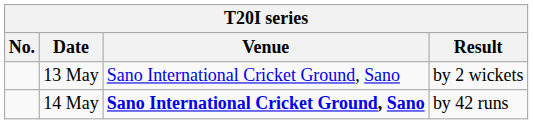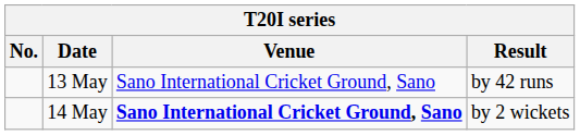13 May | Result: by 2 wickets -> by 42 runs
14 May | Result: by 42 runs -> by 2 wickets
